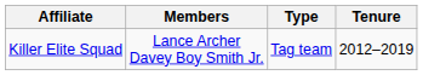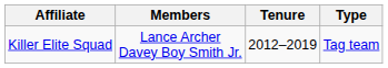columns swapped: Tenure <-> Type
